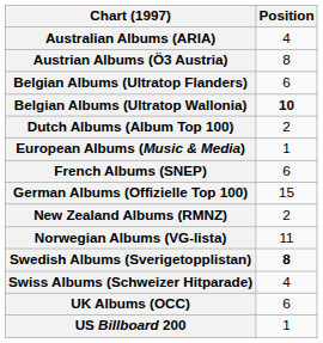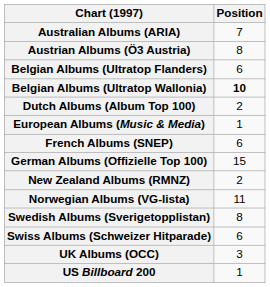Australian Albums (ARIA) | Position: 4 -> 7
Swedish Albums (Sverigetopplistan) | Position: bold -> normal
Swiss Albums (Schweizer Hitparade) | Position: 4 -> 6
UK Albums (OCC) | Position: 6 -> 3
